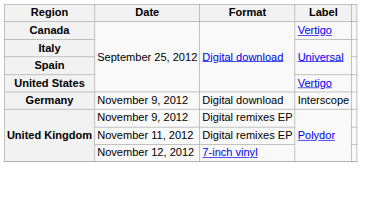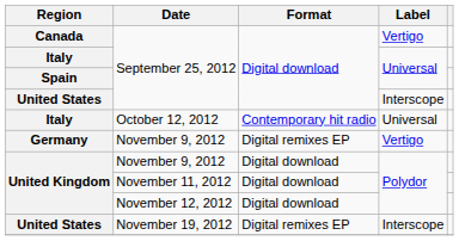United States / September 25, 2012 | Label: Vertigo -> Interscope
+ row: Italy | October 12, 2012 | Contemporary hit radio | Universal
Germany | Format: Digital download -> Digital remixes EP
Germany | Label: Interscope -> Vertigo
United Kingdom / November 9, 2012 | Format: Digital remixes EP -> Digital download
United Kingdom / November 11, 2012 | Format: Digital remixes EP -> Digital download
United Kingdom / November 12, 2012 | Format: 7-inch vinyl -> Digital download
+ row: United States | November 19, 2012 | Digital remixes EP | Interscope
